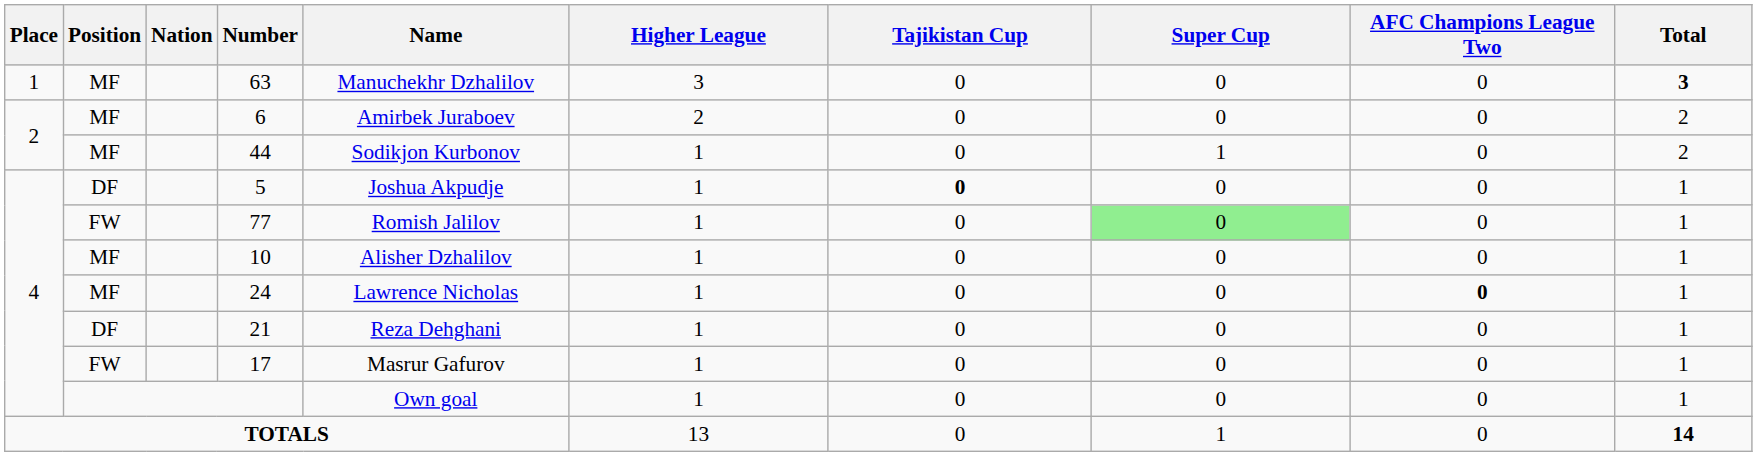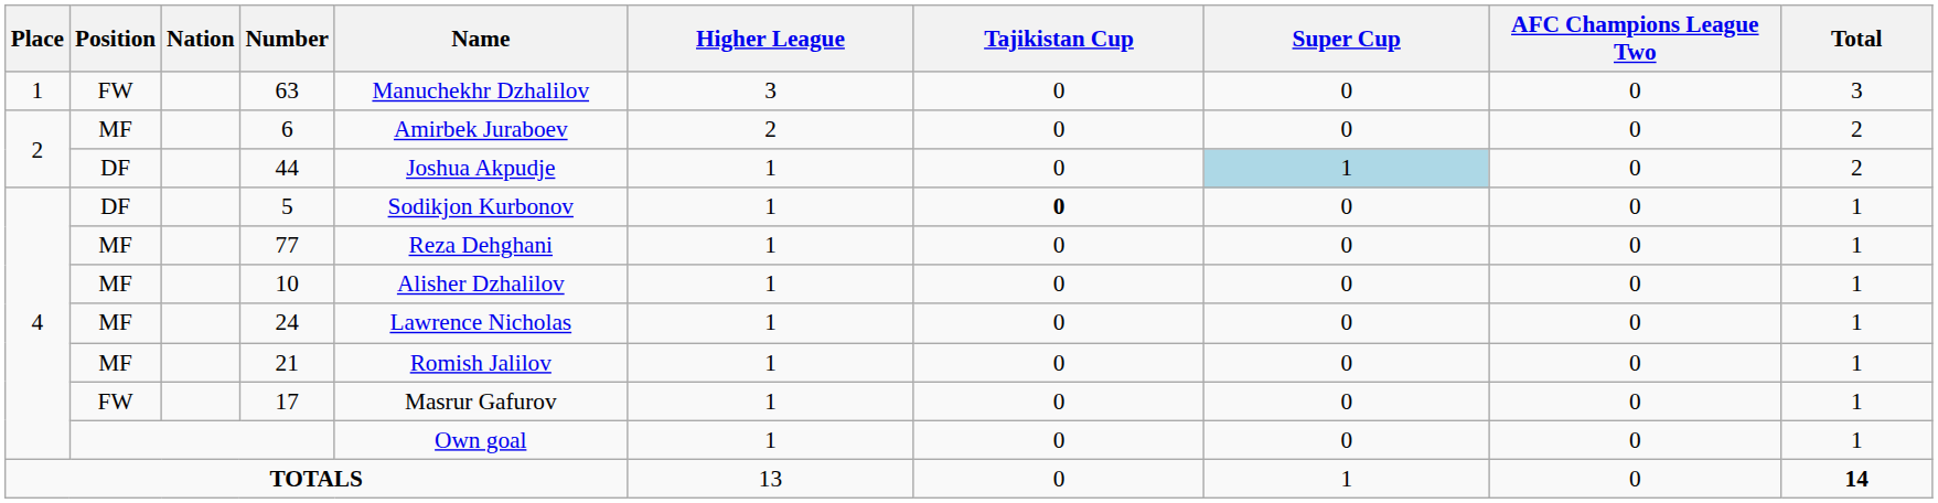63 | Position: MF -> FW
63 | Total: bold -> normal
44 | Position: MF -> DF
44 | Name: Sodikjon Kurbonov -> Joshua Akpudje
44 | Super Cup: no background -> lightblue background
5 | Name: Joshua Akpudje -> Sodikjon Kurbonov
77 | Position: FW -> MF
77 | Name: Romish Jalilov -> Reza Dehghani
77 | Super Cup: lightgreen background -> no background
24 | AFC Champions League Two: bold -> normal
21 | Position: DF -> MF
21 | Name: Reza Dehghani -> Romish Jalilov
